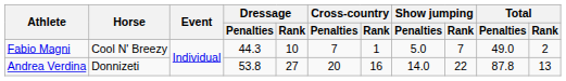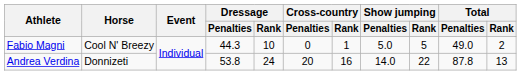Fabio Magni | Cross-country / Penalties: 7 -> 0
Fabio Magni | Show jumping / Rank: 7 -> 5
Andrea Verdina | Dressage / Rank: 27 -> 24
